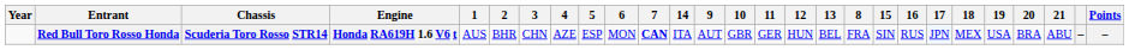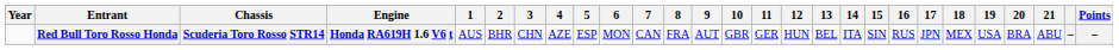columns swapped: 8 <-> 14
Red Bull Toro Rosso Honda | 7: bold -> normal
